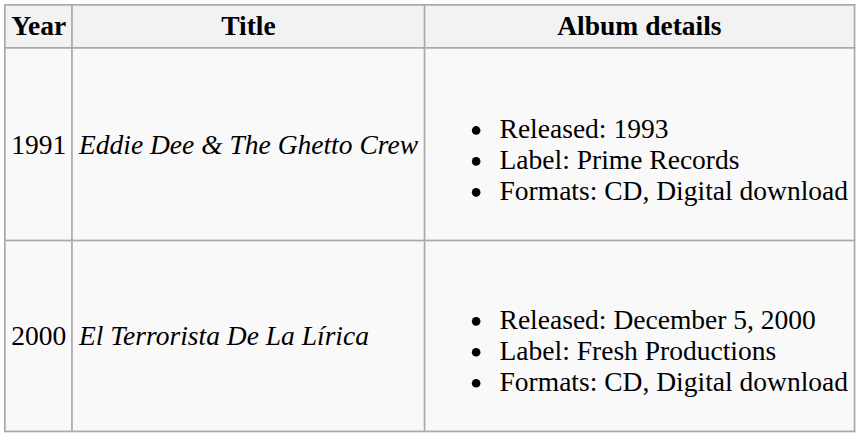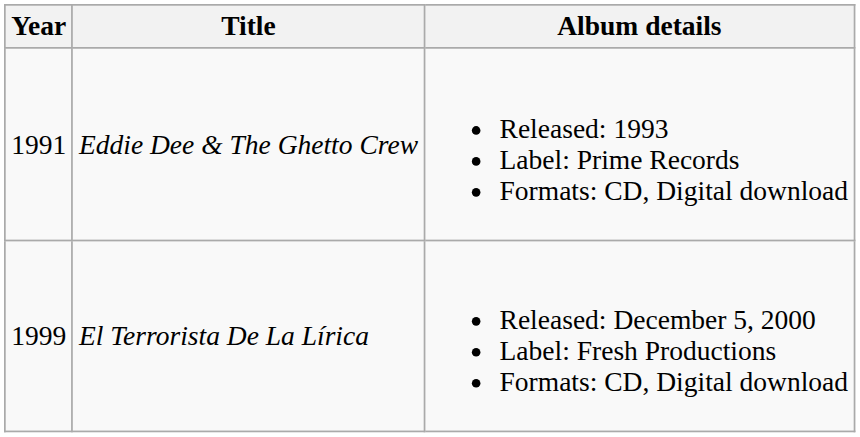El Terrorista De La Lírica | Year: 2000 -> 1999
